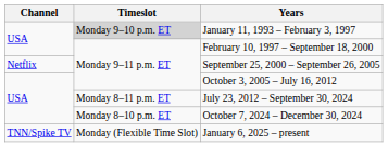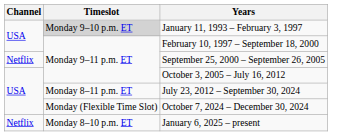October 7, 2024 – December 30, 2024 | Timeslot: Monday 8–10 p.m. ET -> Monday (Flexible Time Slot)
January 6, 2025 – present | Channel: TNN/Spike TV -> Netflix
January 6, 2025 – present | Timeslot: Monday (Flexible Time Slot) -> Monday 8–10 p.m. ET
